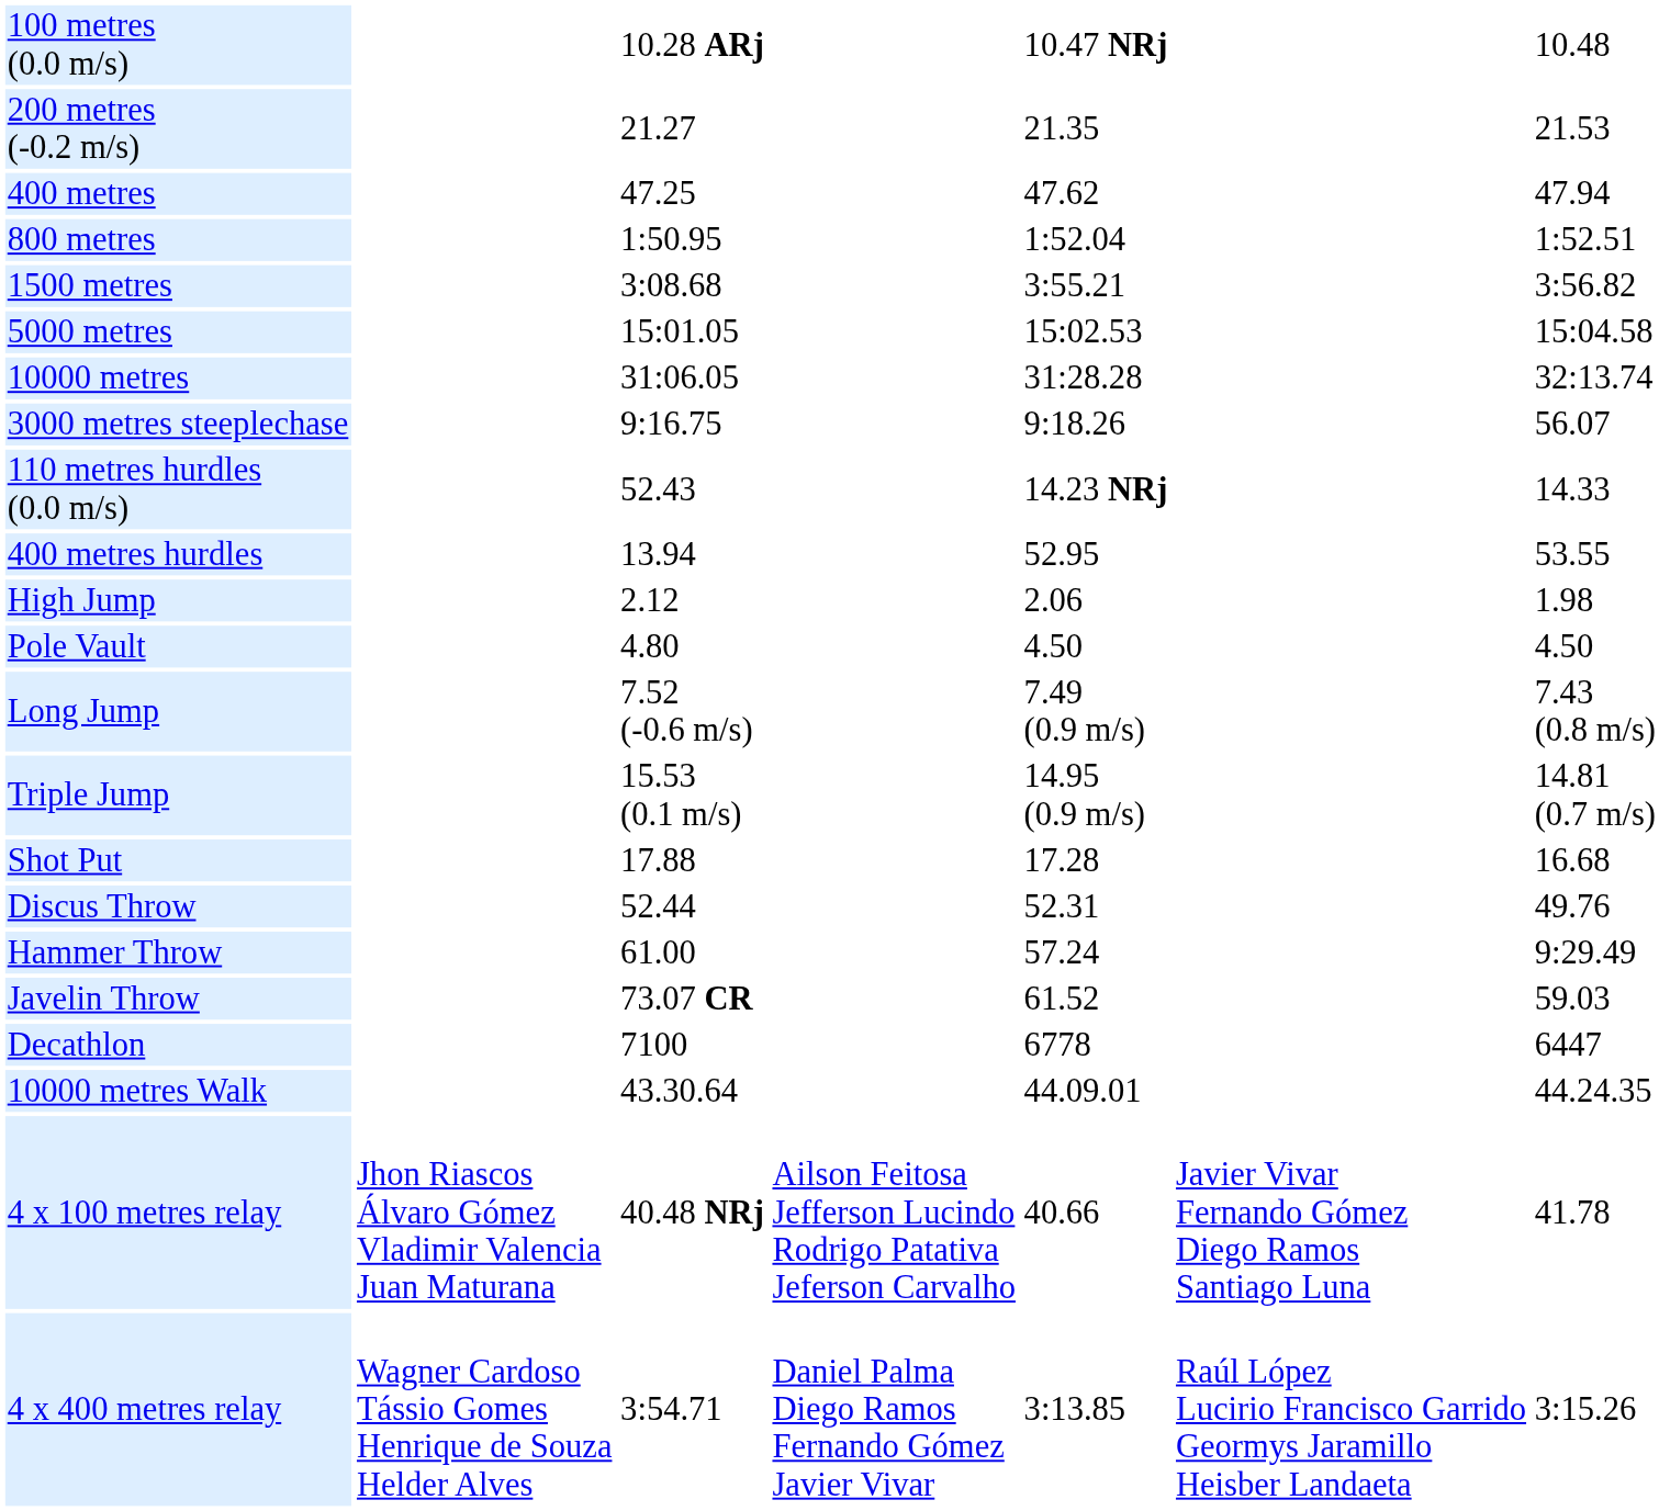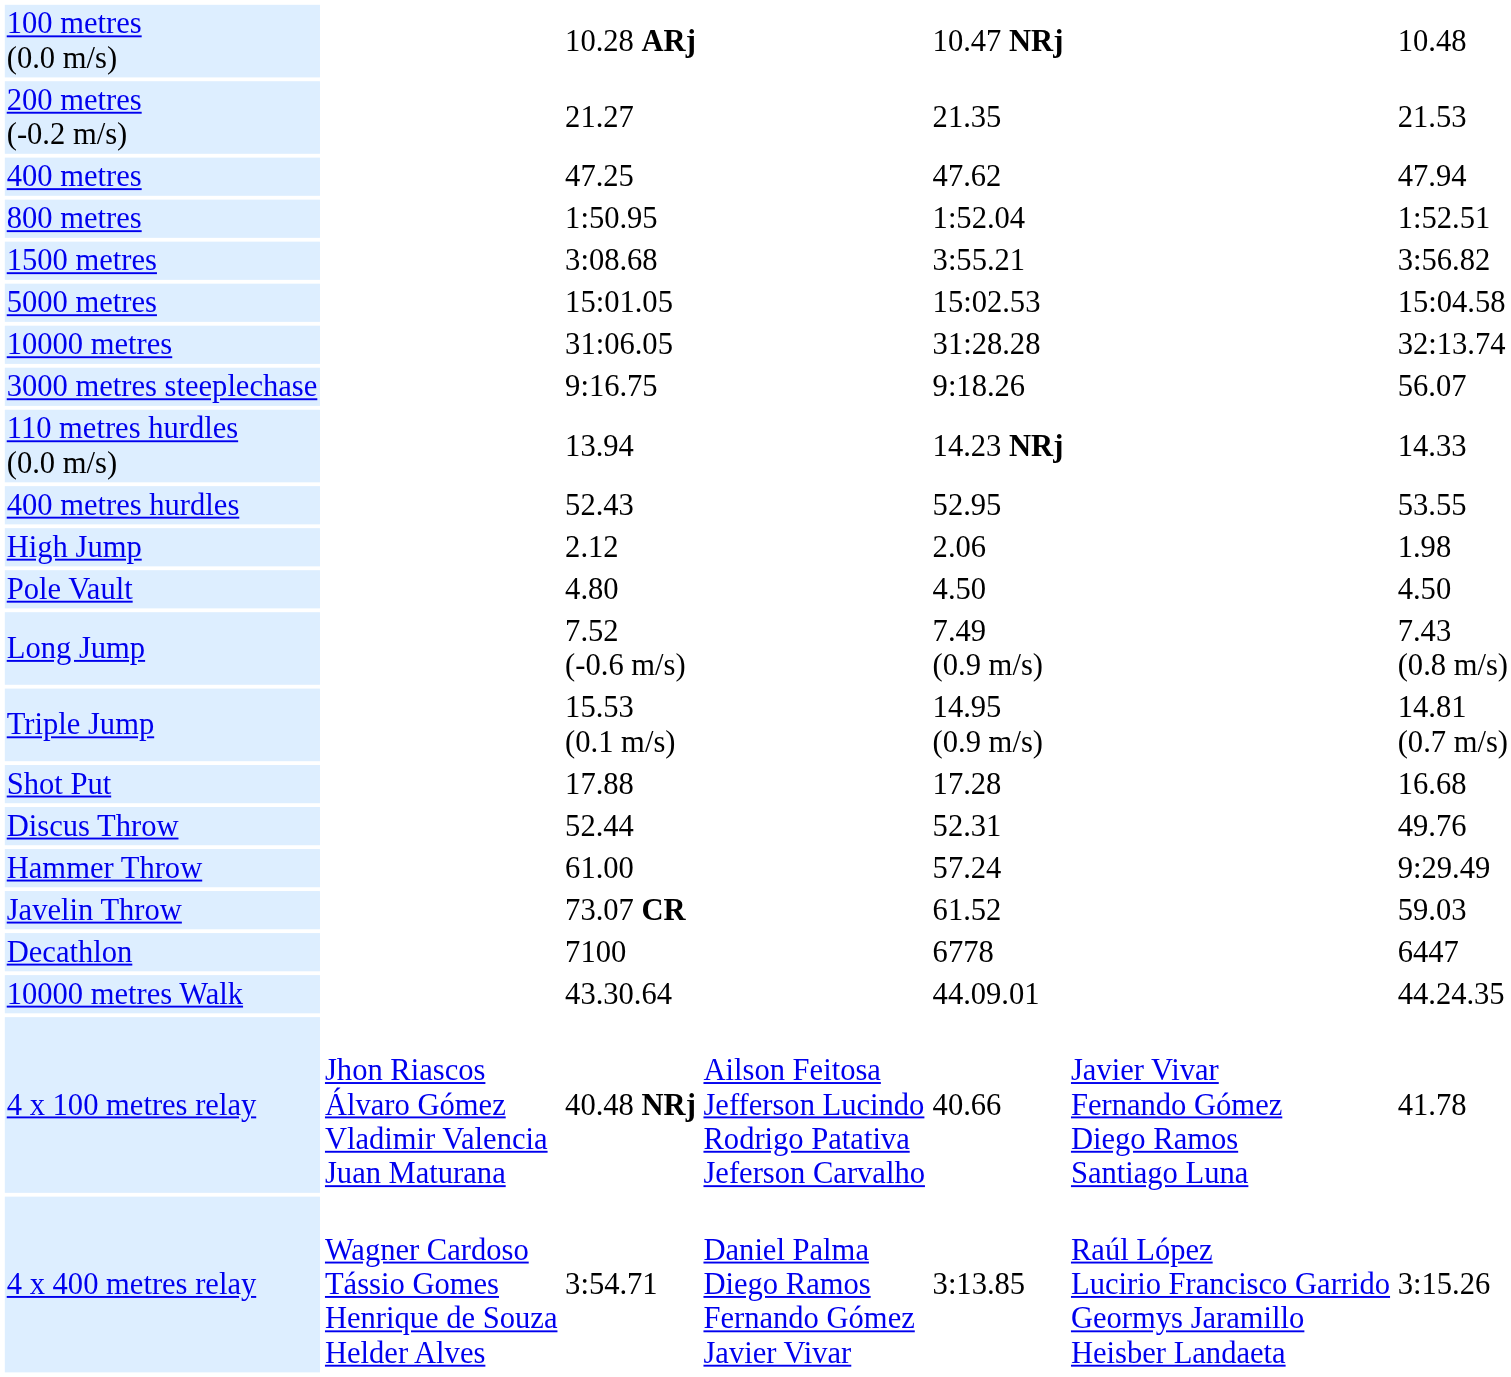110 metres hurdles (0.0 m/s) | column 3: 52.43 -> 13.94
400 metres hurdles | column 3: 13.94 -> 52.43
